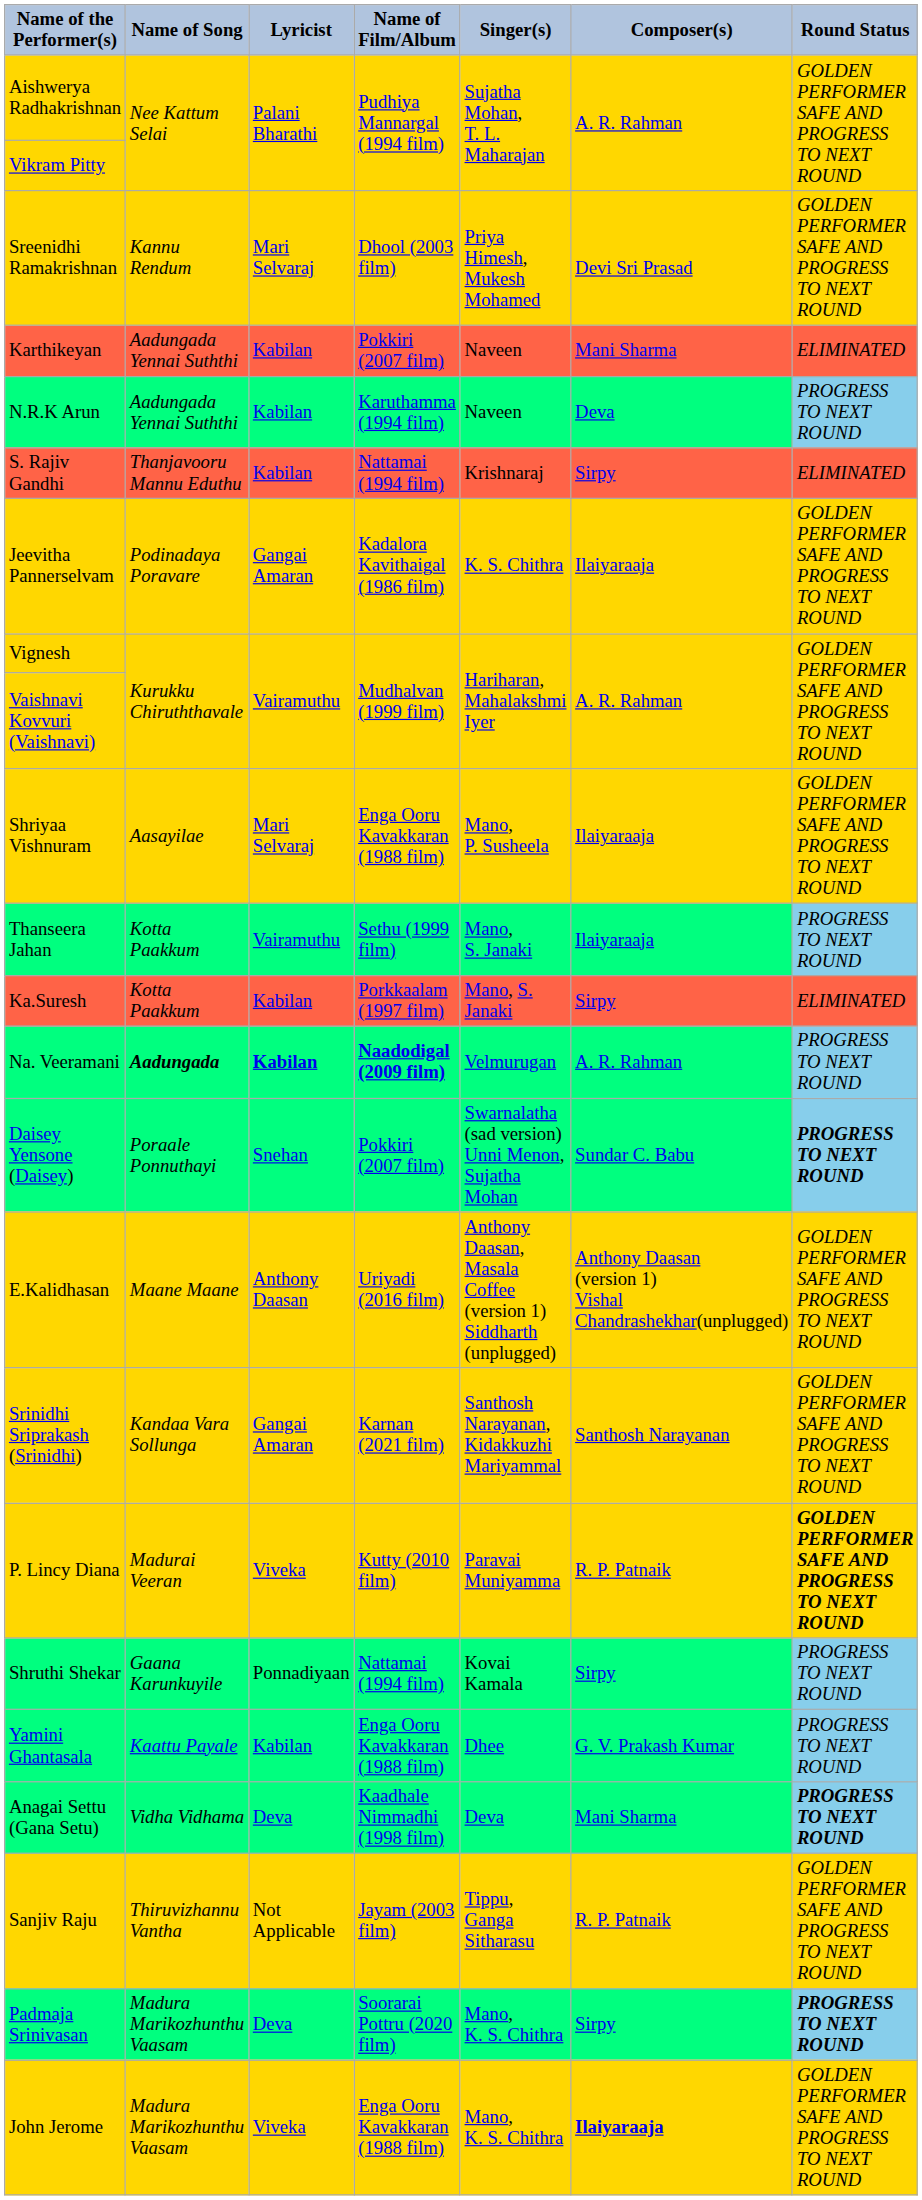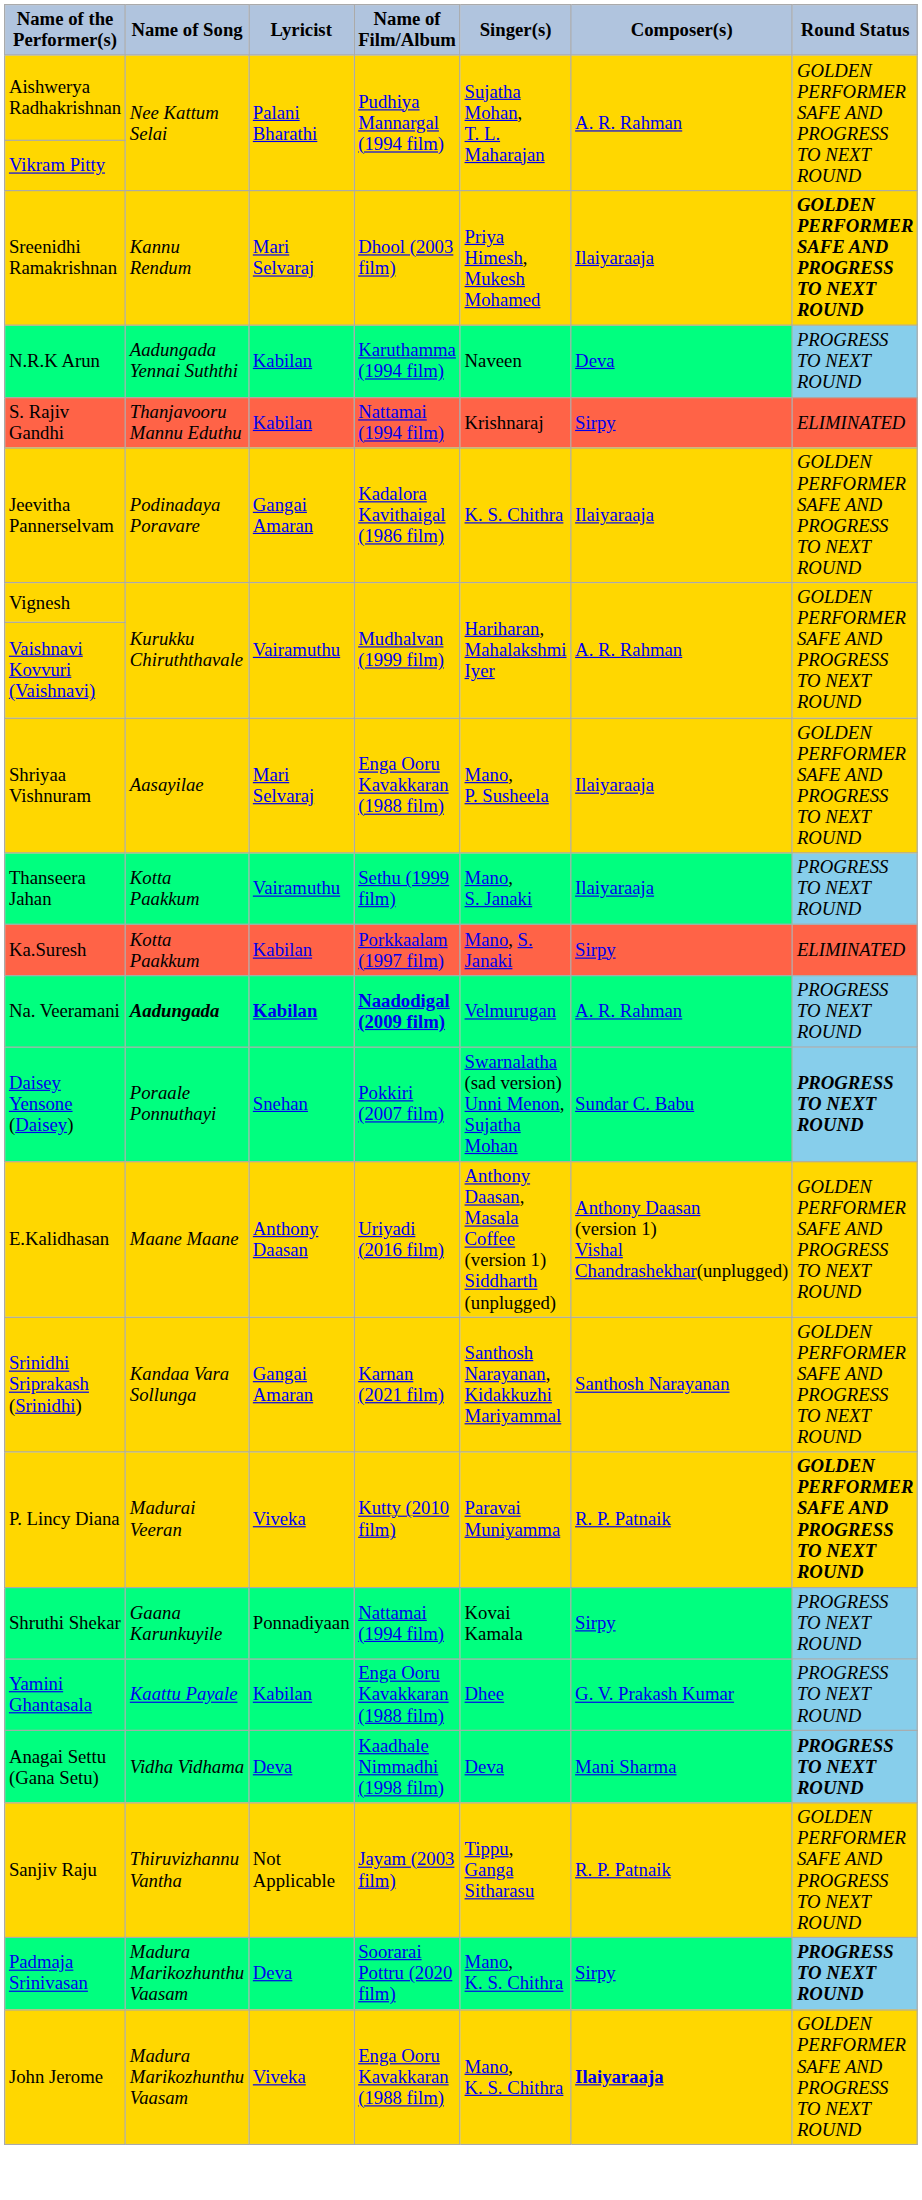Sreenidhi Ramakrishnan | Composer(s): Devi Sri Prasad -> Ilaiyaraaja
Sreenidhi Ramakrishnan | Round Status: normal -> bold
- row: Karthikeyan | Aadungada Yennai Suththi | Kabilan | Pokkiri (2007 film) | Naveen | Mani Sharma | ELIMINATED
